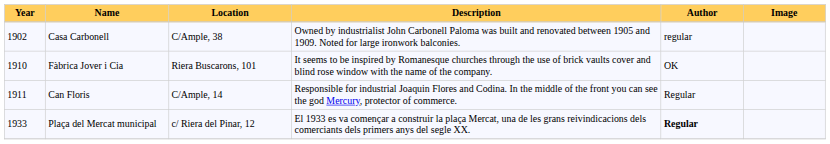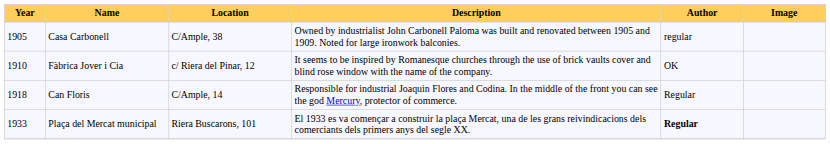Casa Carbonell | Year: 1902 -> 1905
Fàbrica Jover i Cia | Location: Riera Buscarons, 101 -> c/ Riera del Pinar, 12
Can Floris | Year: 1911 -> 1918
Plaça del Mercat municipal | Location: c/ Riera del Pinar, 12 -> Riera Buscarons, 101
